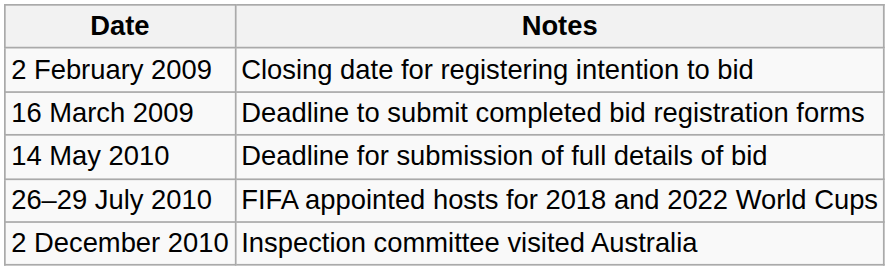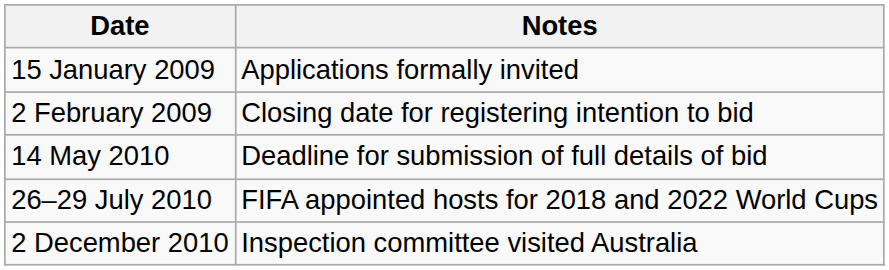+ row: 15 January 2009 | Applications formally invited
- row: 16 March 2009 | Deadline to submit completed bid registration forms
